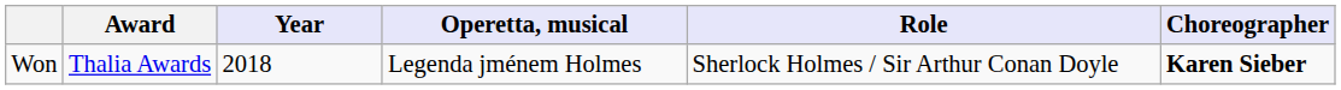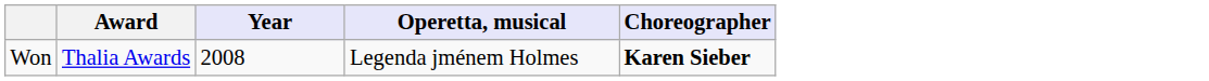- column: Role | Sherlock Holmes / Sir Arthur Conan Doyle
Won | Year: 2018 -> 2008
